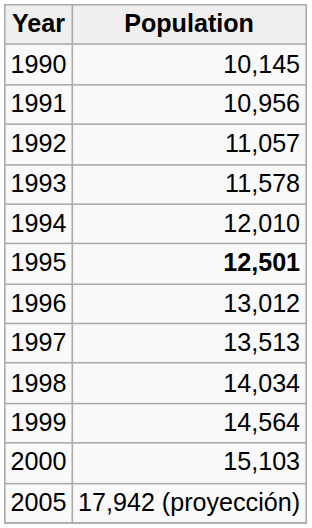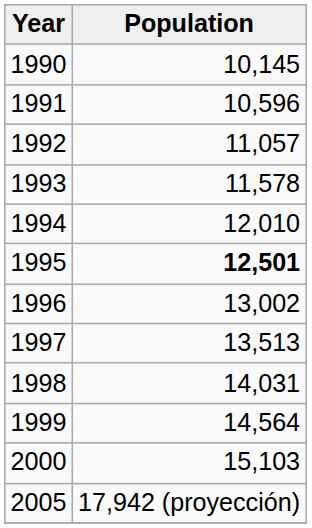1991 | Population: 10,956 -> 10,596
1996 | Population: 13,012 -> 13,002
1998 | Population: 14,034 -> 14,031
